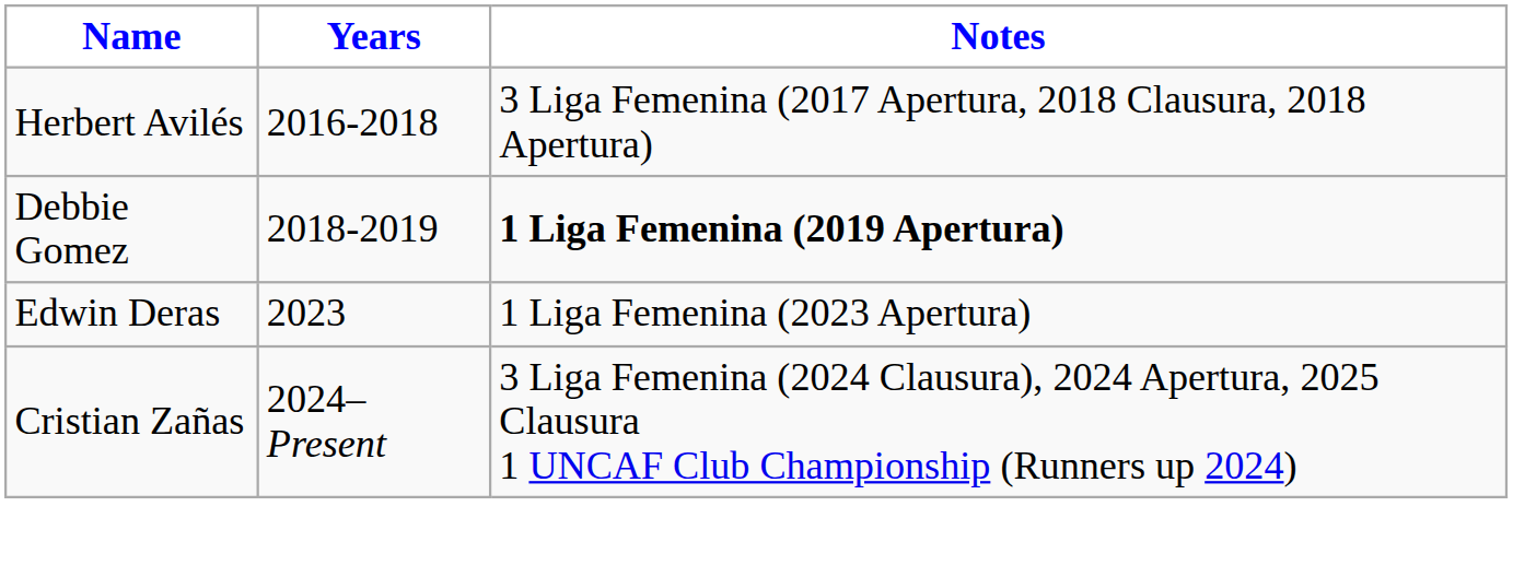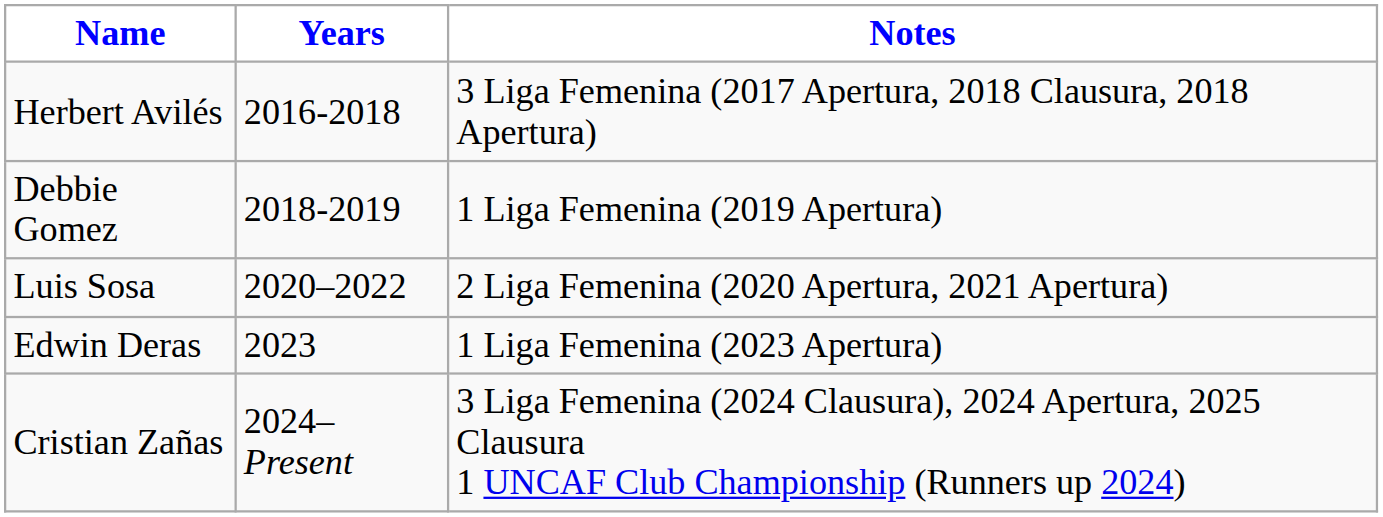Debbie Gomez | Notes: bold -> normal
+ row: Luis Sosa | 2020–2022 | 2 Liga Femenina (2020 Apertura, 2021 Apertura)
